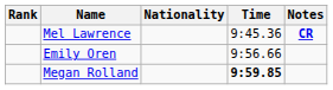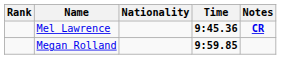Mel Lawrence | Time: normal -> bold
- row: Emily Oren | 9:56.66
